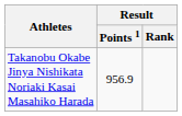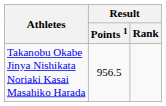Takanobu Okabe Jinya Nishikata Noriaki Kasai Masahiko Harada | Result / Points 1: 956.9 -> 956.5
